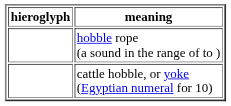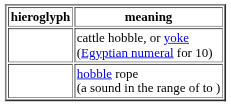rows swapped: hobble rope (a sound in the range of to ) <-> cattle hobble, or yoke (Egyptian numeral for 10)
